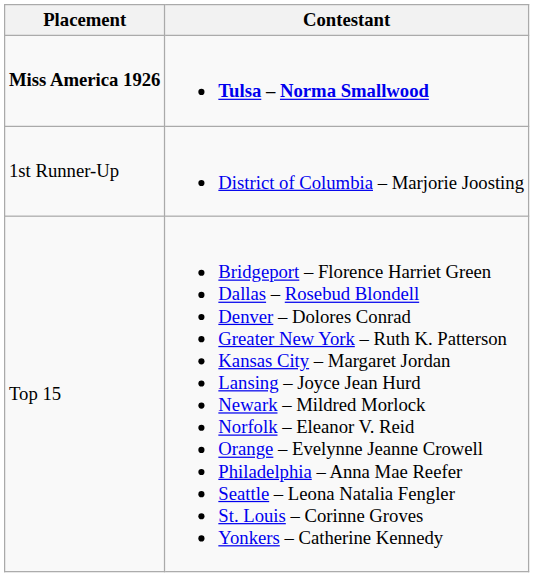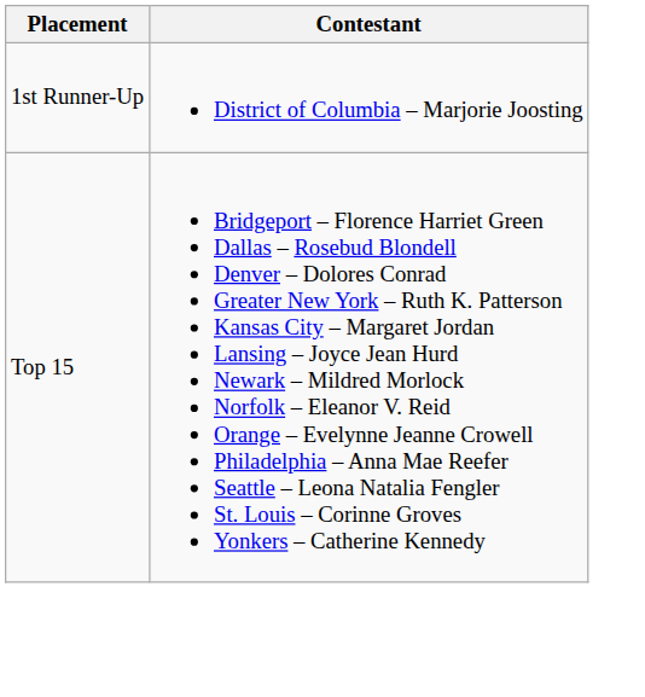- row: Miss America 1926 | Tulsa – Norma Smallwood
